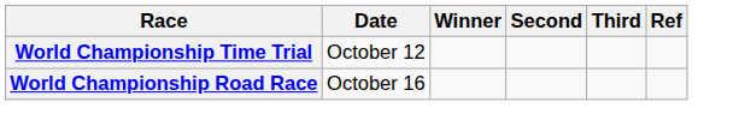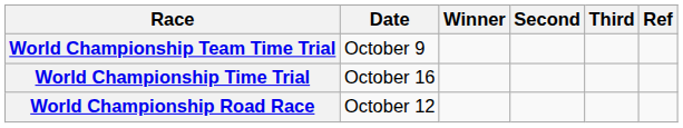+ row: World Championship Team Time Trial | October 9
World Championship Time Trial | Date: October 12 -> October 16
World Championship Road Race | Date: October 16 -> October 12
